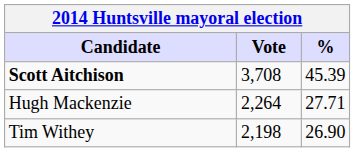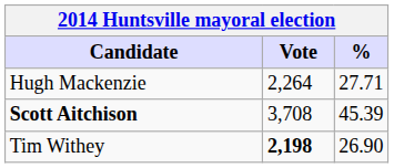rows swapped: Scott Aitchison <-> Hugh Mackenzie
Tim Withey | Vote: normal -> bold
